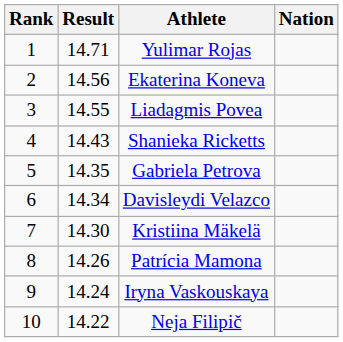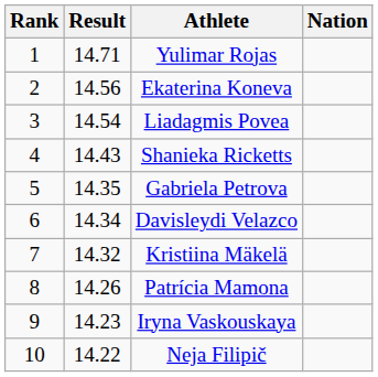Liadagmis Povea | Result: 14.55 -> 14.54
Kristiina Mäkelä | Result: 14.30 -> 14.32
Iryna Vaskouskaya | Result: 14.24 -> 14.23
